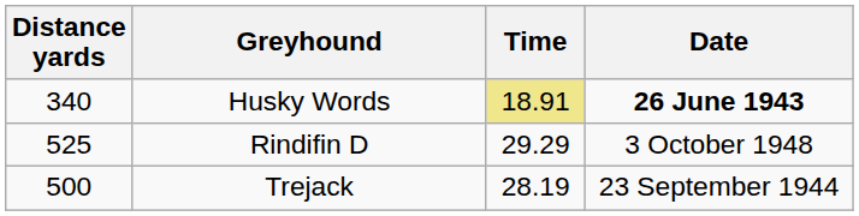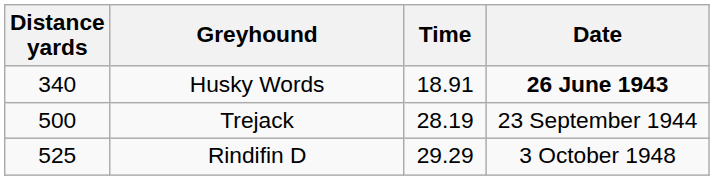Husky Words | Time: khaki background -> no background
rows swapped: Trejack <-> Rindifin D
